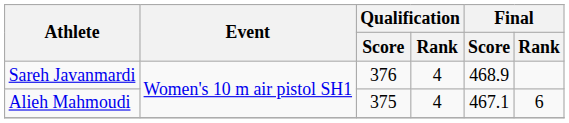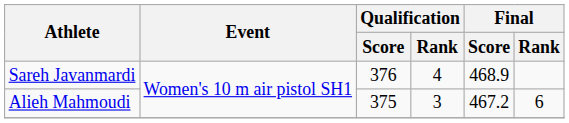Alieh Mahmoudi | Qualification / Rank: 4 -> 3
Alieh Mahmoudi | Final / Score: 467.1 -> 467.2
